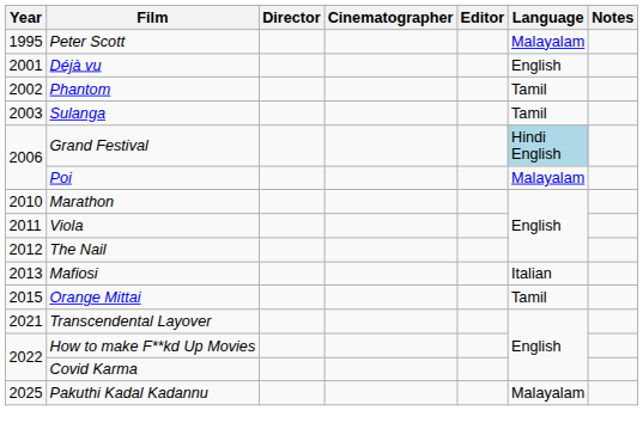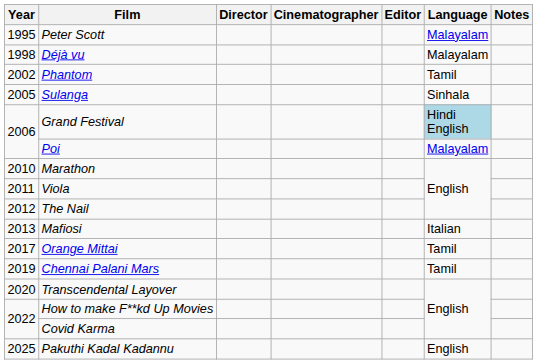Déjà vu | Year: 2001 -> 1998
Déjà vu | Language: English -> Malayalam
Sulanga | Year: 2003 -> 2005
Sulanga | Language: Tamil -> Sinhala
Orange Mittai | Year: 2015 -> 2017
+ row: 2019 | Chennai Palani Mars | Tamil
Transcendental Layover | Year: 2021 -> 2020
Pakuthi Kadal Kadannu | Language: Malayalam -> English
